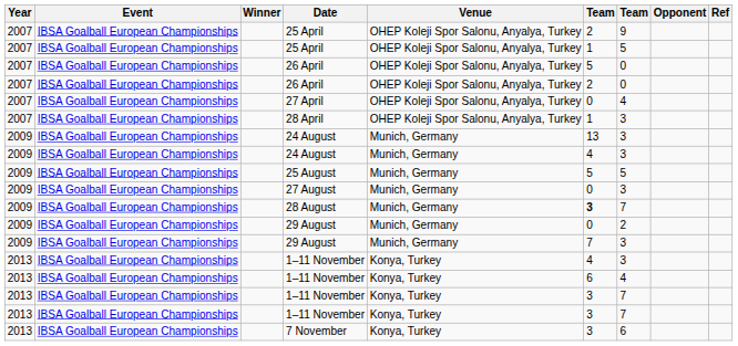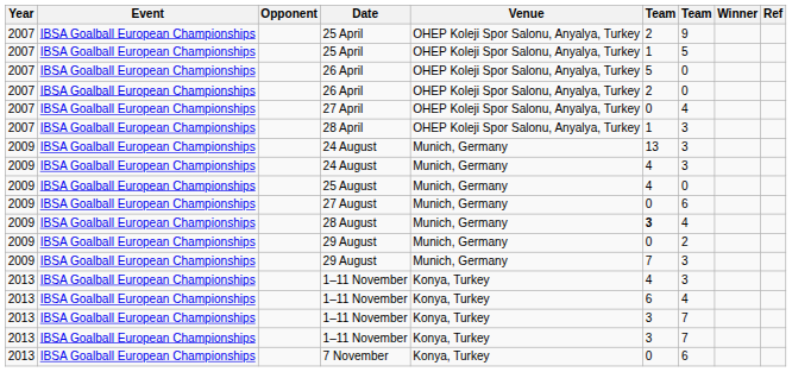columns swapped: Opponent <-> Winner
25 August | column 6: 5 -> 4
25 August | column 7: 5 -> 0
27 August | column 7: 3 -> 6
28 August | column 7: 7 -> 4
7 November | column 6: 3 -> 0
